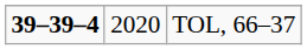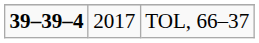TOL, 66–37 | column 2: 2020 -> 2017
